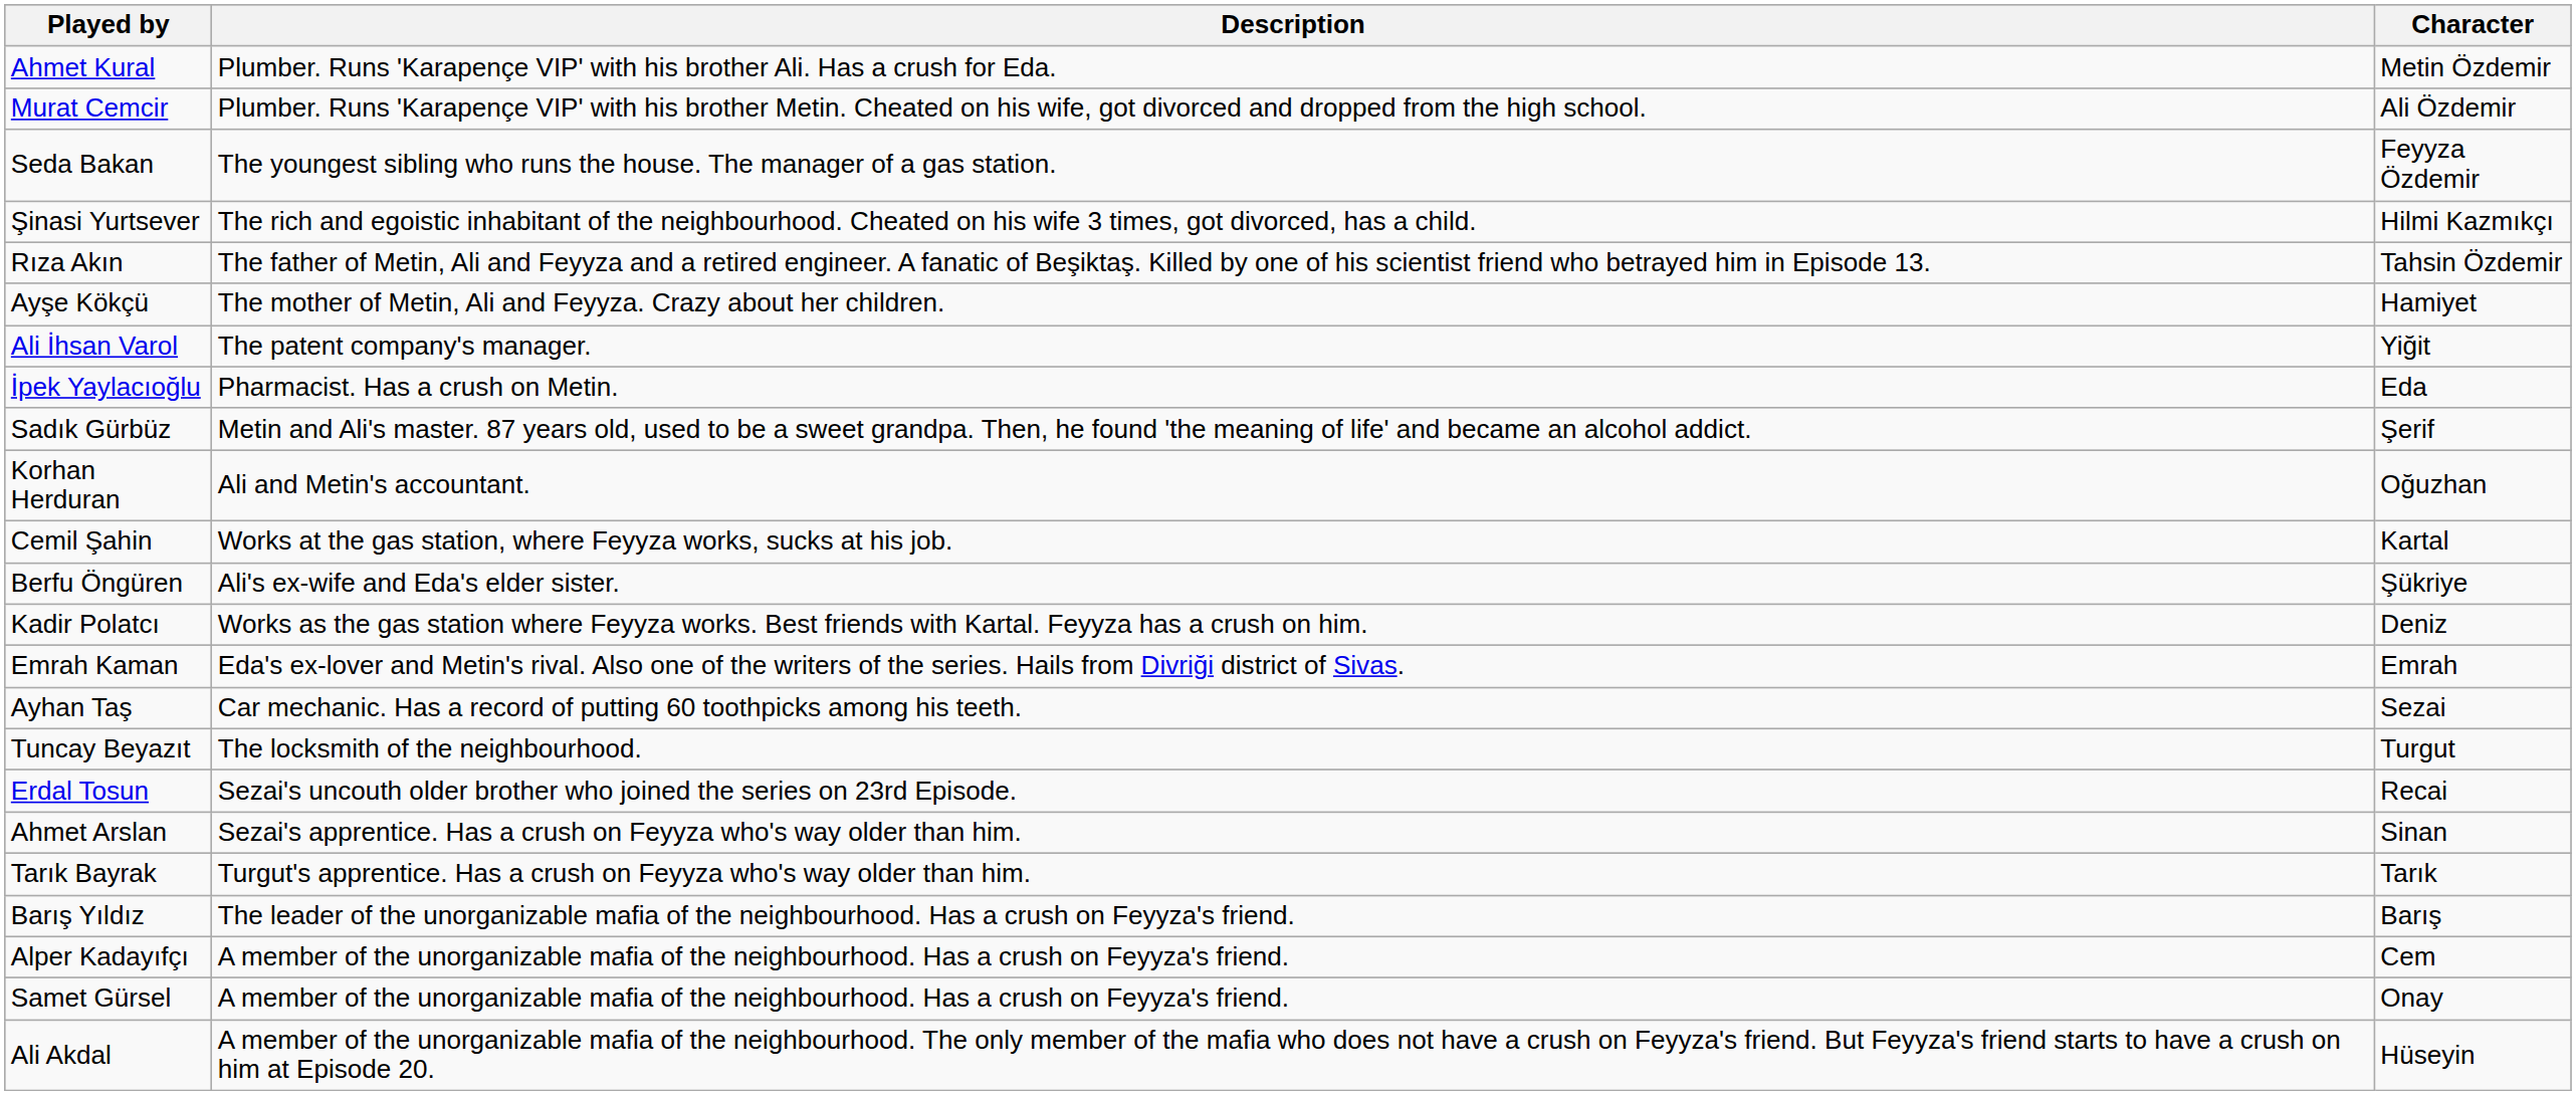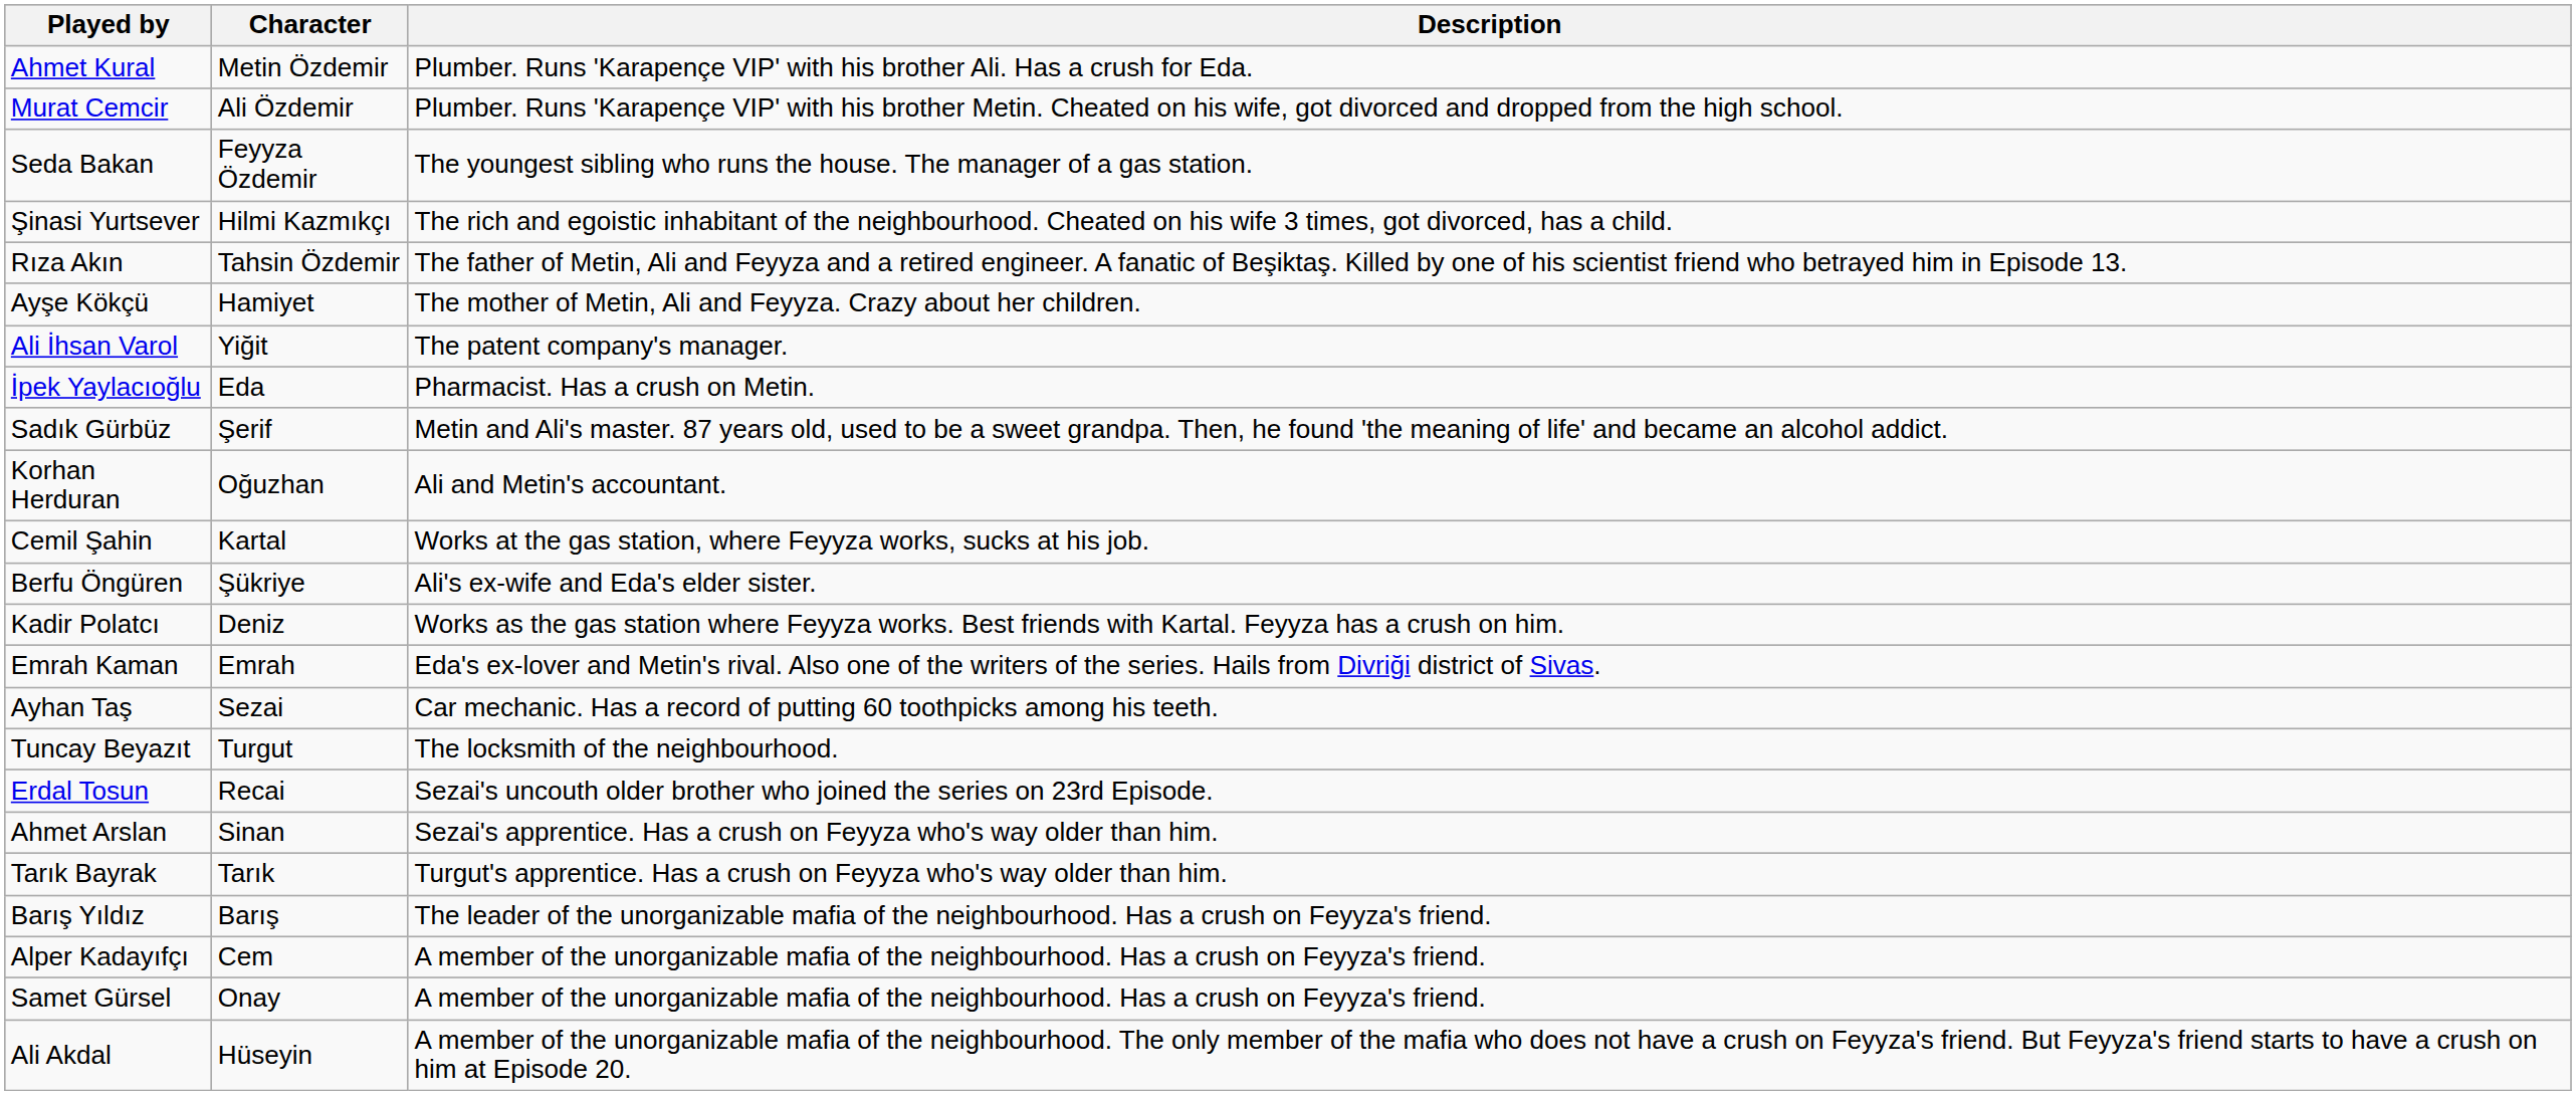columns swapped: Character <-> Description
